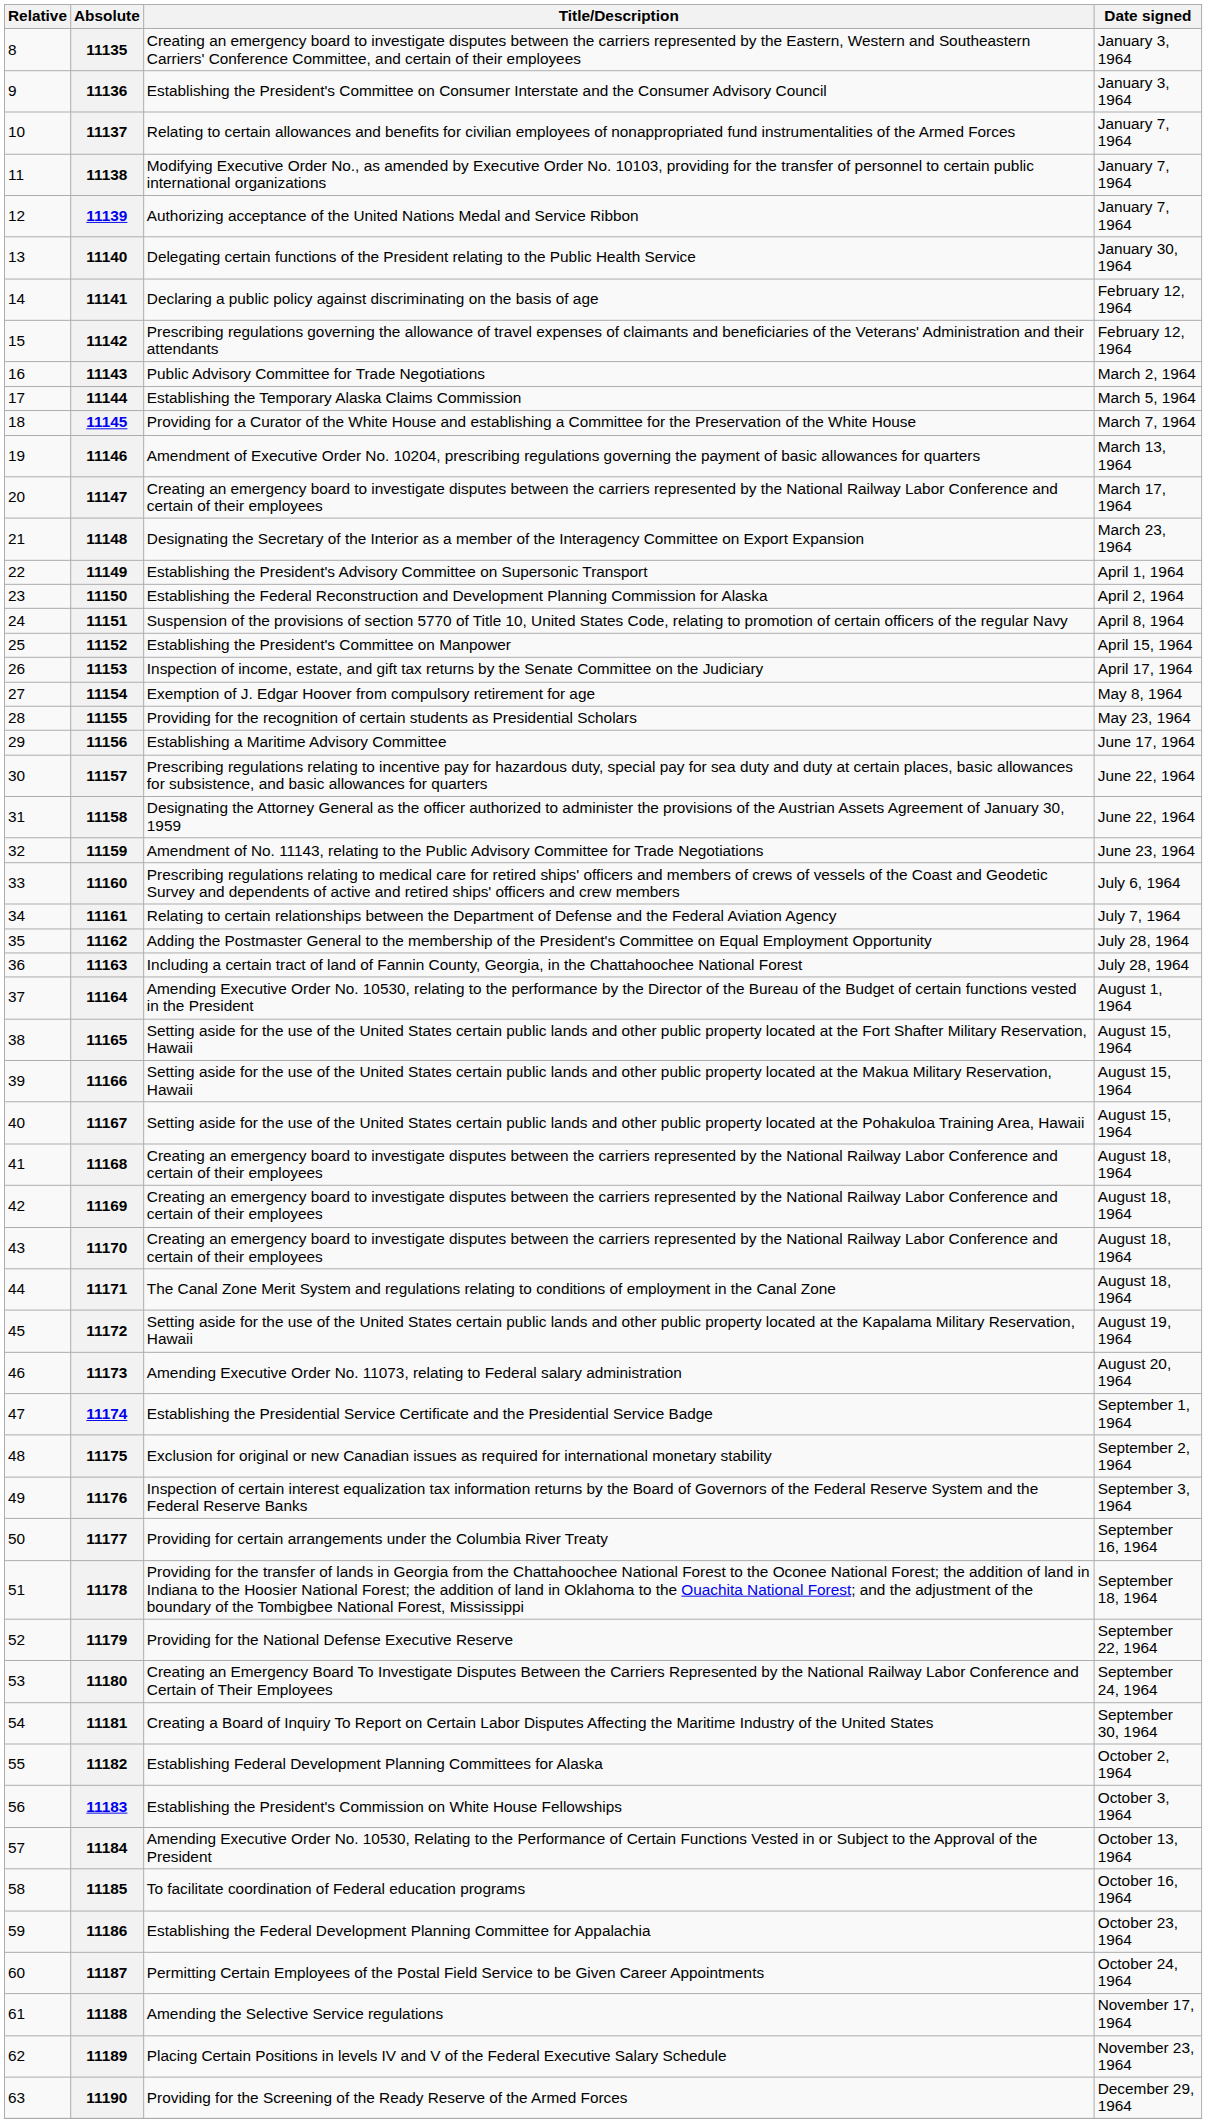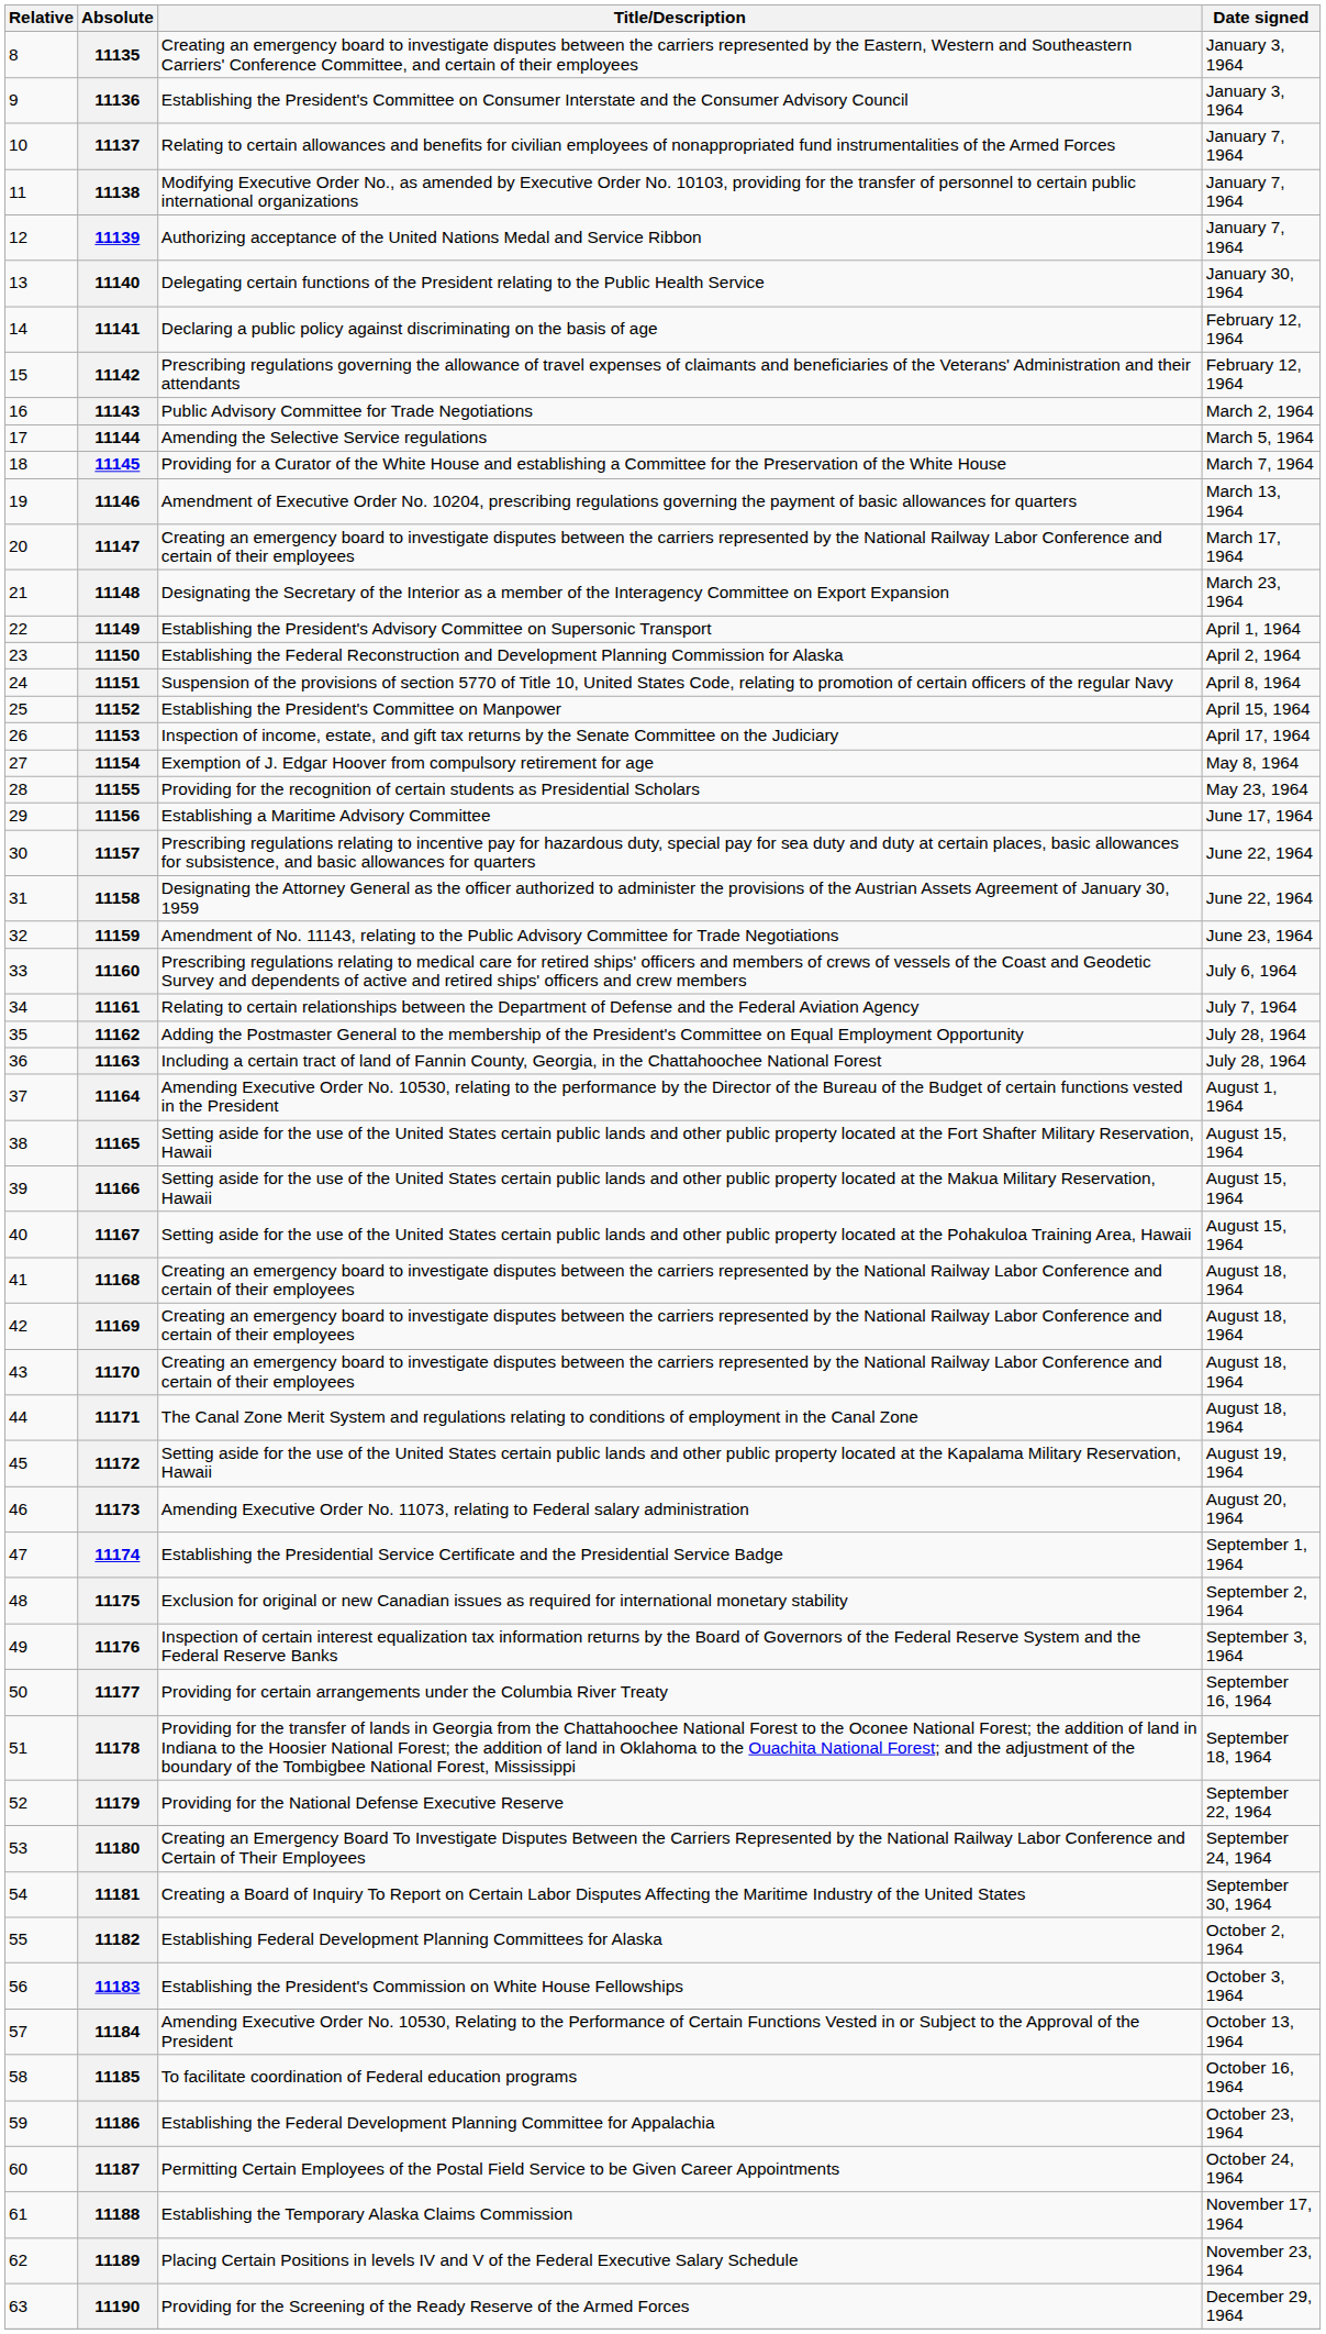11144 | Title/Description: Establishing the Temporary Alaska Claims Commission -> Amending the Selective Service regulations
11188 | Title/Description: Amending the Selective Service regulations -> Establishing the Temporary Alaska Claims Commission
